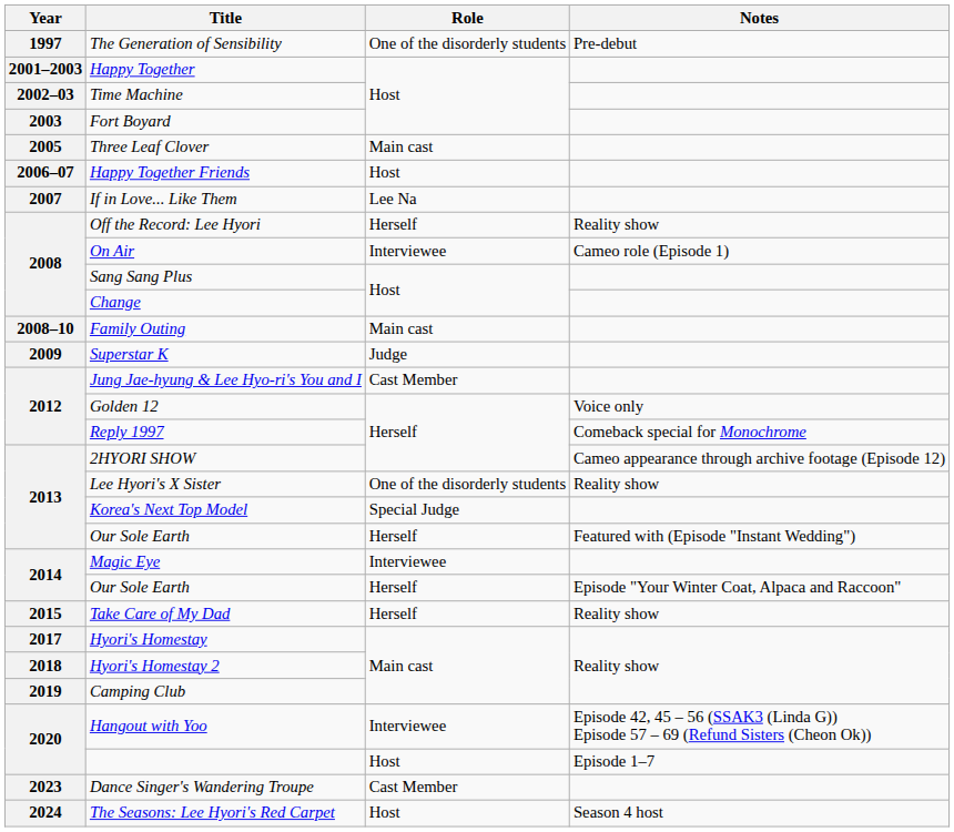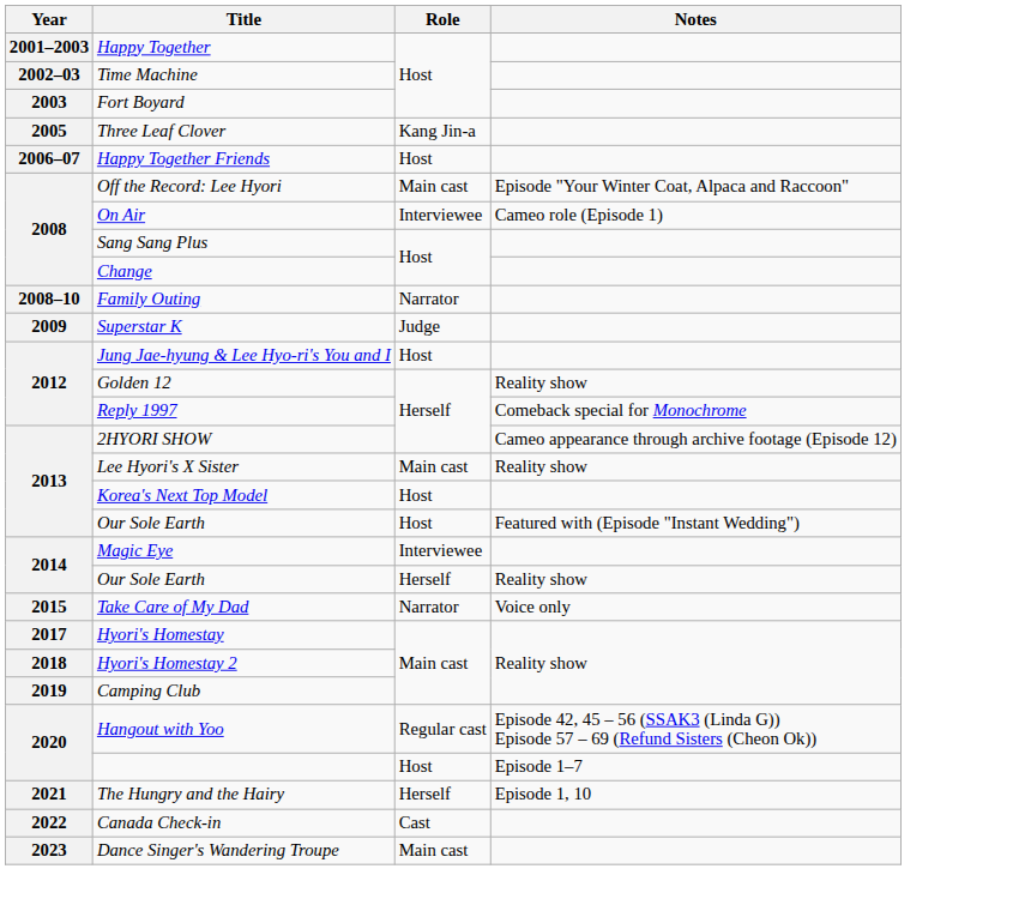- row: 1997 | The Generation of Sensibility | One of the disorderly students | Pre-debut
Three Leaf Clover | Role: Main cast -> Kang Jin-a
- row: 2007 | If in Love... Like Them | Lee Na
Off the Record: Lee Hyori | Role: Herself -> Main cast
Off the Record: Lee Hyori | Notes: Reality show -> Episode "Your Winter Coat, Alpaca and Raccoon"
Family Outing | Role: Main cast -> Narrator
Jung Jae-hyung & Lee Hyo-ri's You and I | Role: Cast Member -> Host
Golden 12 | Notes: Voice only -> Reality show
Lee Hyori's X Sister | Role: One of the disorderly students -> Main cast
Korea's Next Top Model | Role: Special Judge -> Host
2013 / Our Sole Earth | Role: Herself -> Host
2014 / Our Sole Earth | Notes: Episode "Your Winter Coat, Alpaca and Raccoon" -> Reality show
Take Care of My Dad | Role: Herself -> Narrator
Take Care of My Dad | Notes: Reality show -> Voice only
Hangout with Yoo | Role: Interviewee -> Regular cast
+ row: 2021 | The Hungry and the Hairy | Herself | Episode 1, 10
+ row: 2022 | Canada Check-in | Cast
Dance Singer's Wandering Troupe | Role: Cast Member -> Main cast
- row: 2024 | The Seasons: Lee Hyori's Red Carpet | Host | Season 4 host
